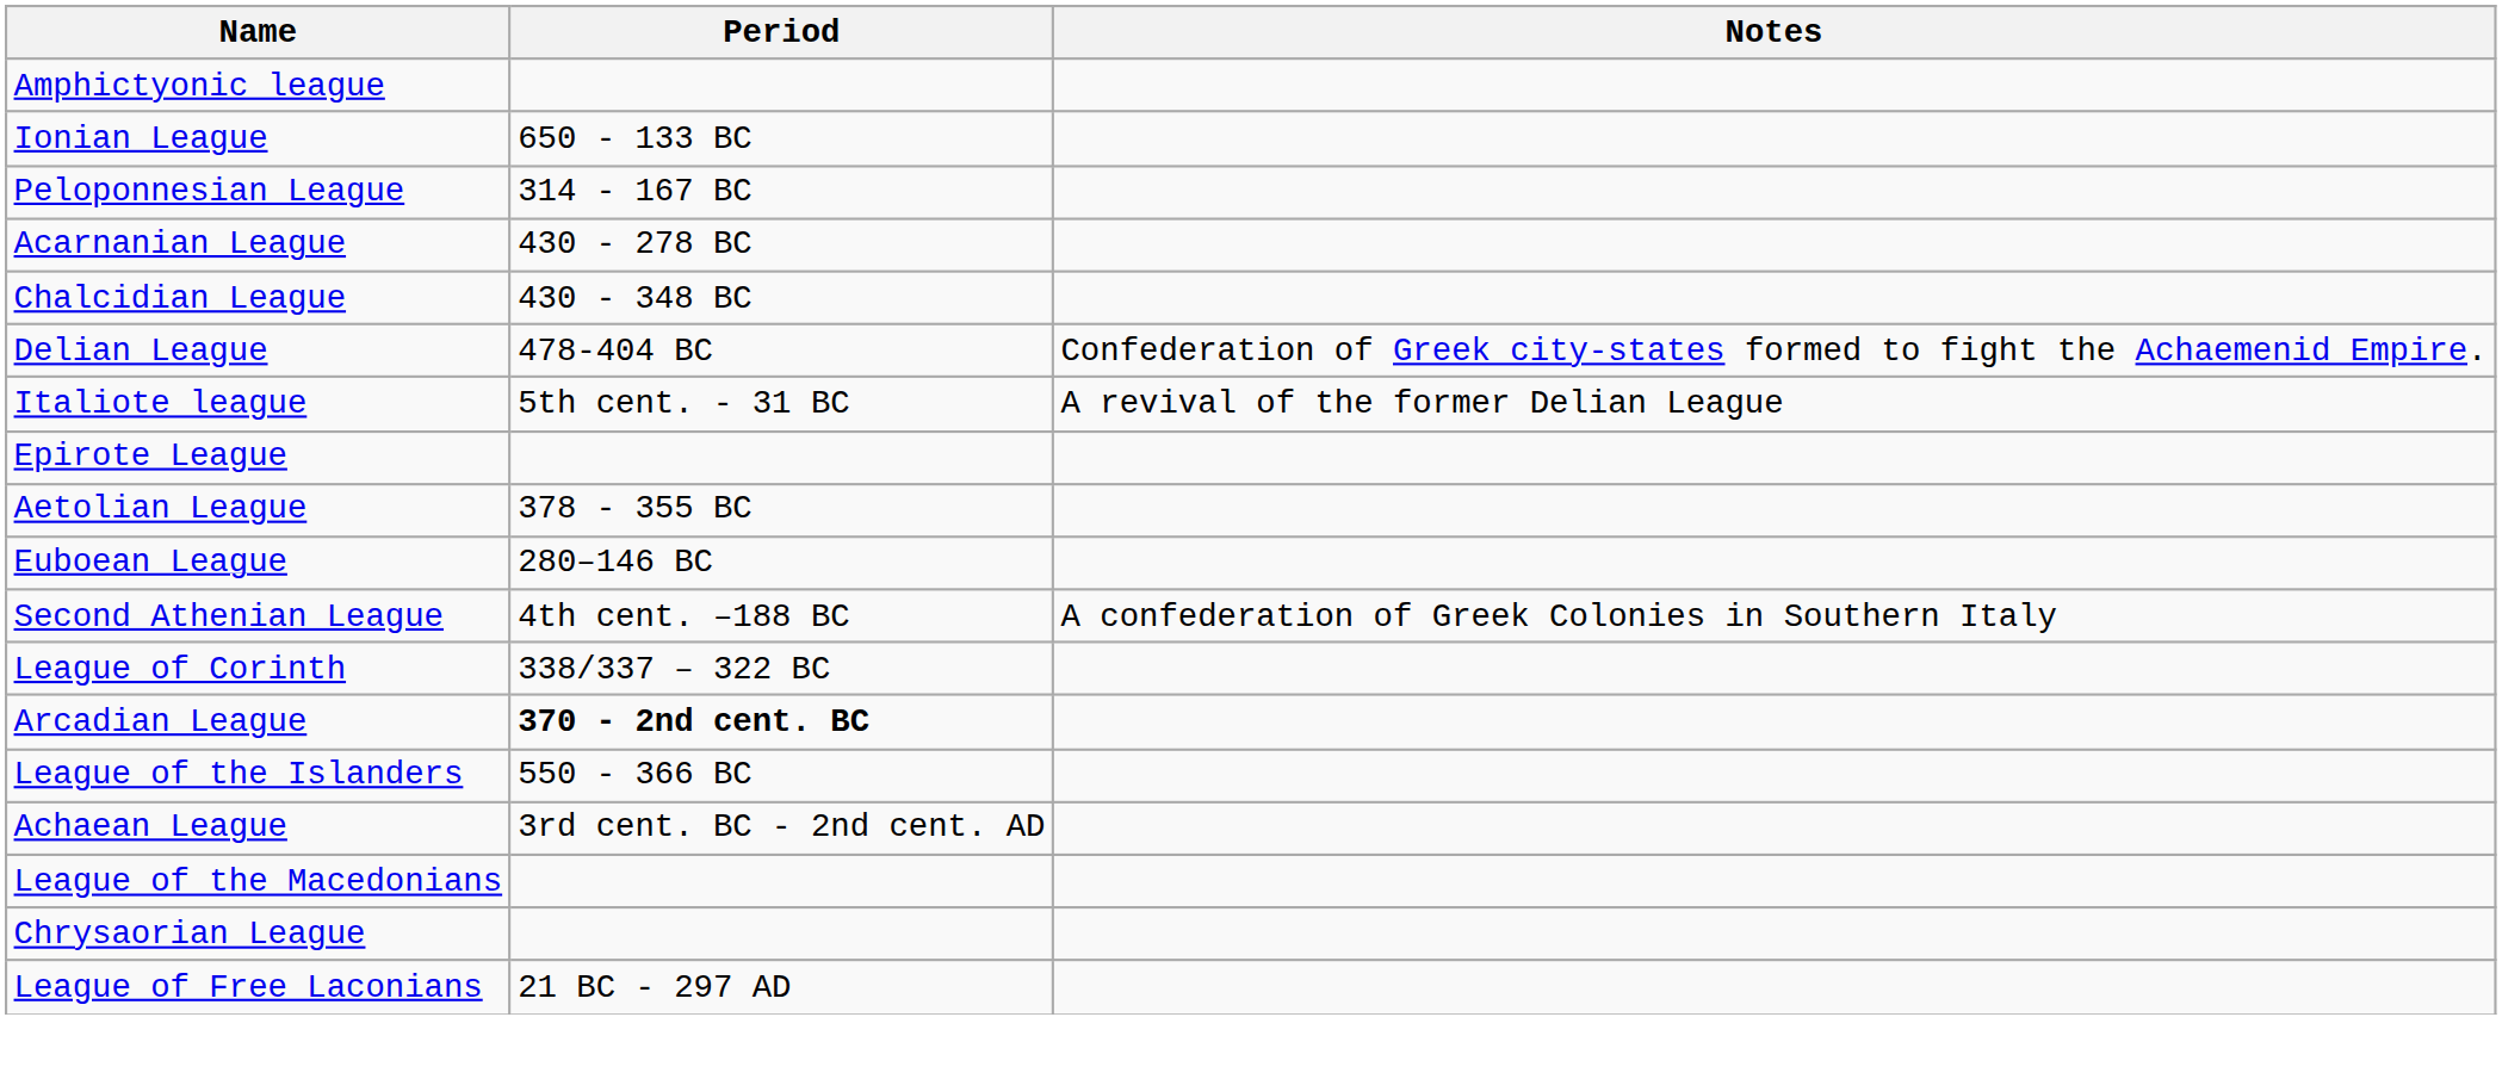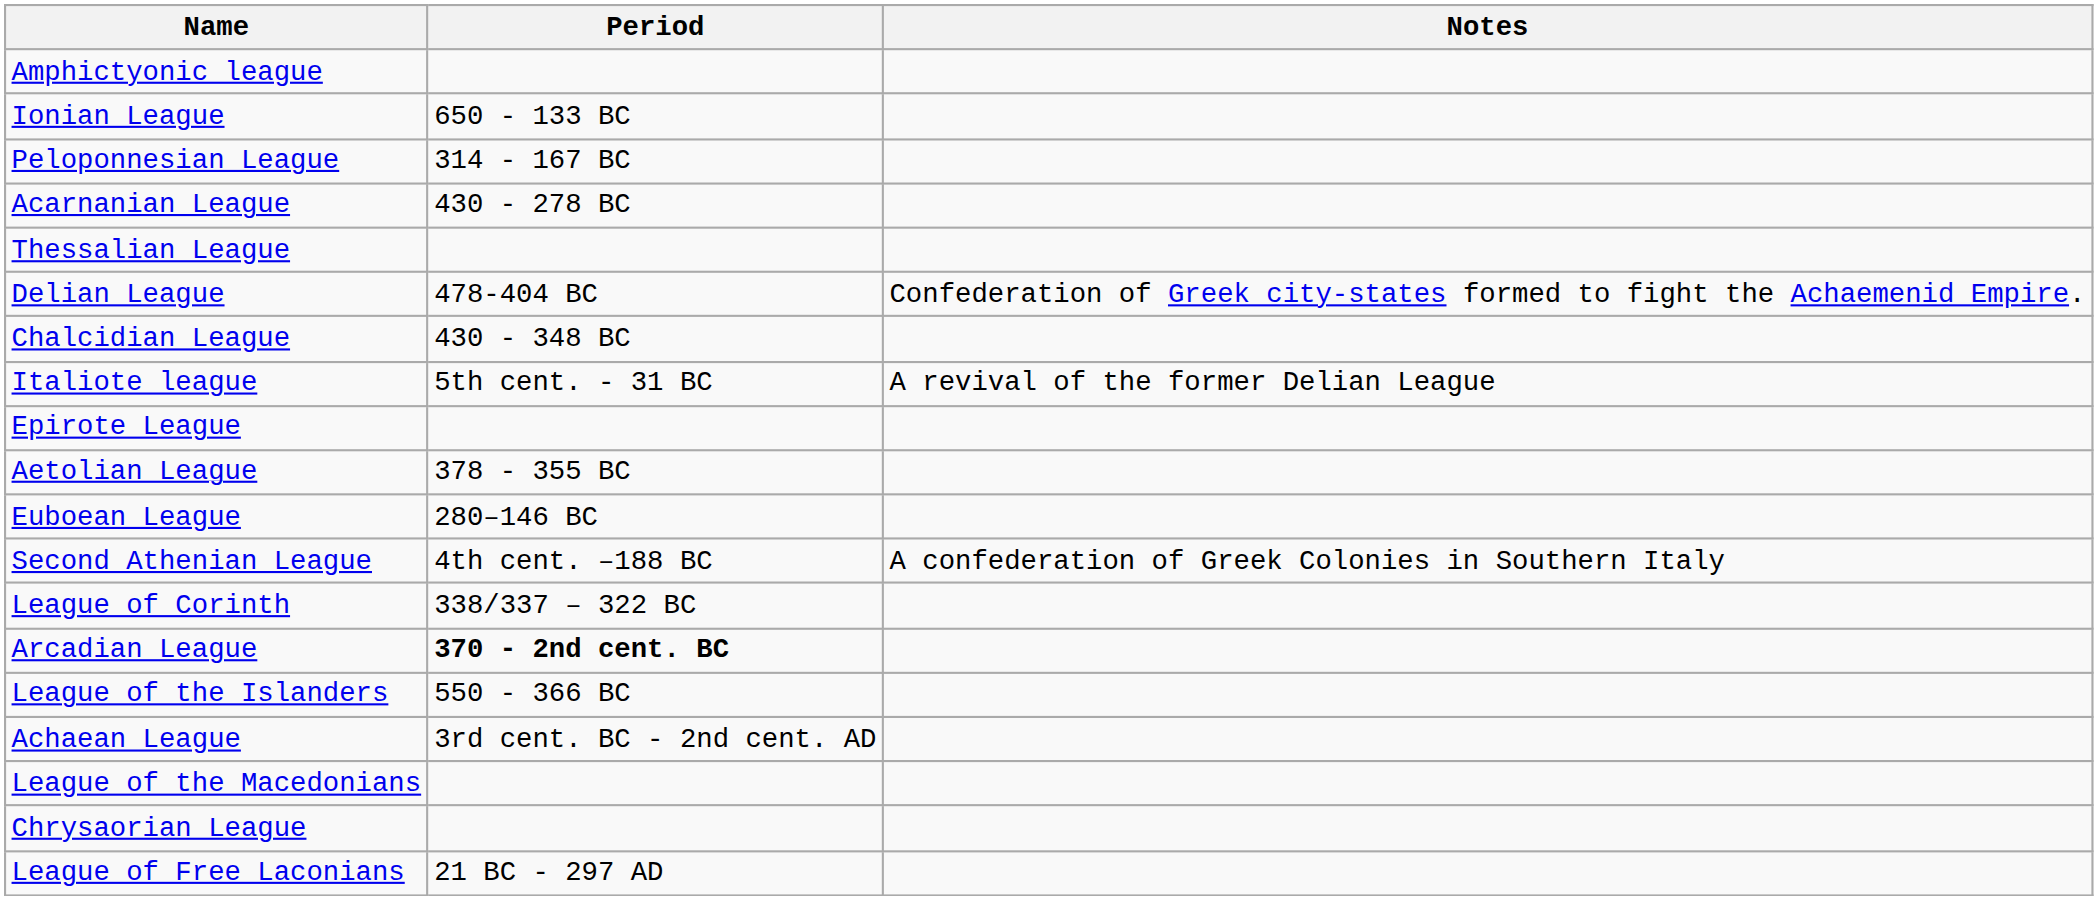+ row: Thessalian League
rows swapped: Delian League <-> Chalcidian League
